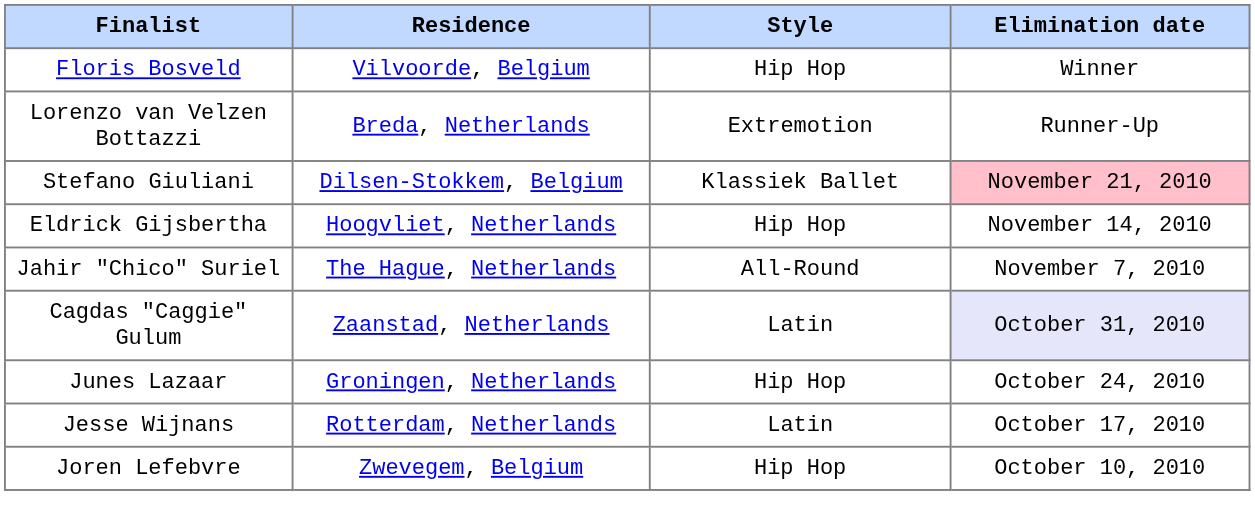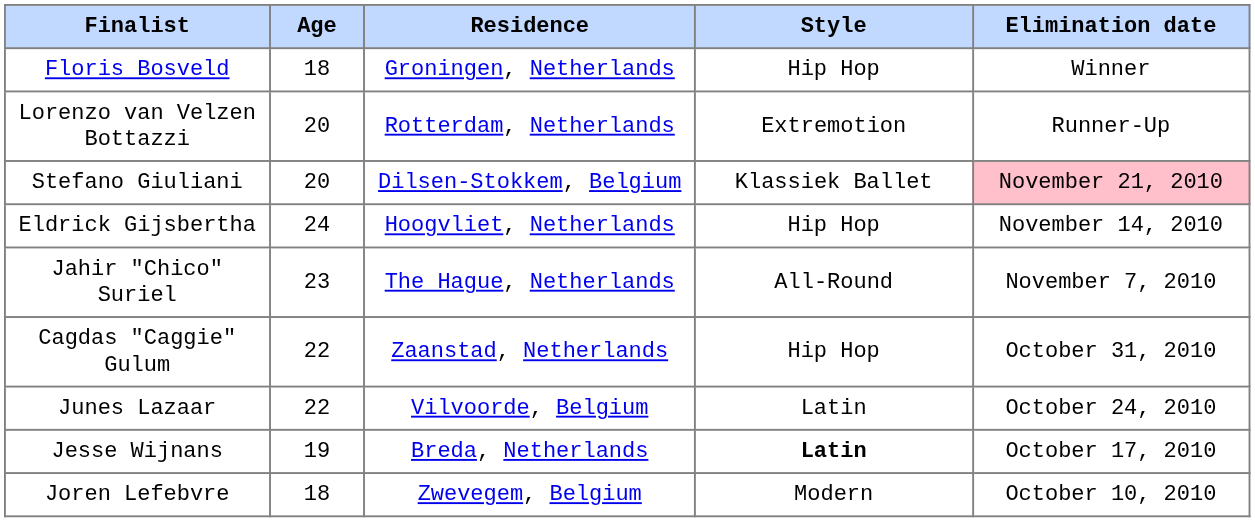+ column: Age | 18 | 20 | 20 | 24 | 23 | 22 | 22 | 19 | 18
Floris Bosveld | Residence: Vilvoorde, Belgium -> Groningen, Netherlands
Lorenzo van Velzen Bottazzi | Residence: Breda, Netherlands -> Rotterdam, Netherlands
Cagdas "Caggie" Gulum | Style: Latin -> Hip Hop
Cagdas "Caggie" Gulum | Elimination date: lavender background -> no background
Junes Lazaar | Residence: Groningen, Netherlands -> Vilvoorde, Belgium
Junes Lazaar | Style: Hip Hop -> Latin
Jesse Wijnans | Residence: Rotterdam, Netherlands -> Breda, Netherlands
Jesse Wijnans | Style: normal -> bold
Joren Lefebvre | Style: Hip Hop -> Modern
